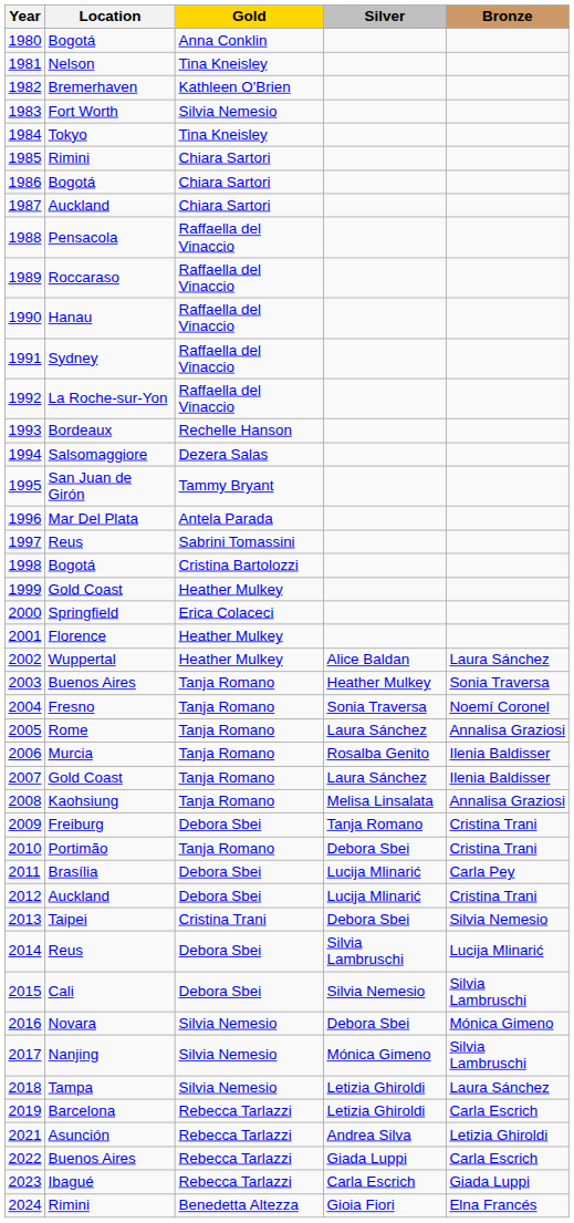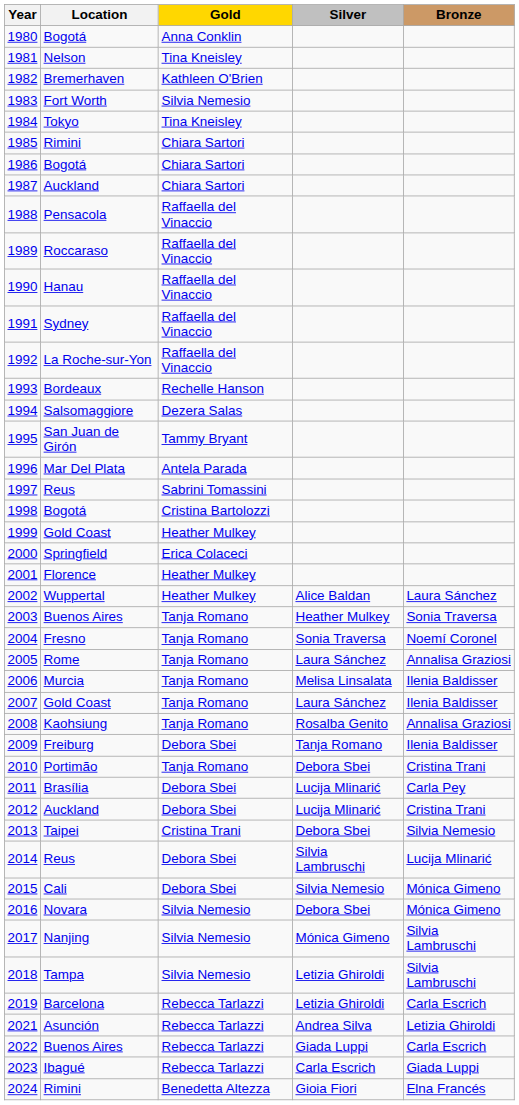2006 | Silver: Rosalba Genito -> Melisa Linsalata
2008 | Silver: Melisa Linsalata -> Rosalba Genito
2009 | Bronze: Cristina Trani -> Ilenia Baldisser
2015 | Bronze: Silvia Lambruschi -> Mónica Gimeno
2018 | Bronze: Laura Sánchez -> Silvia Lambruschi
